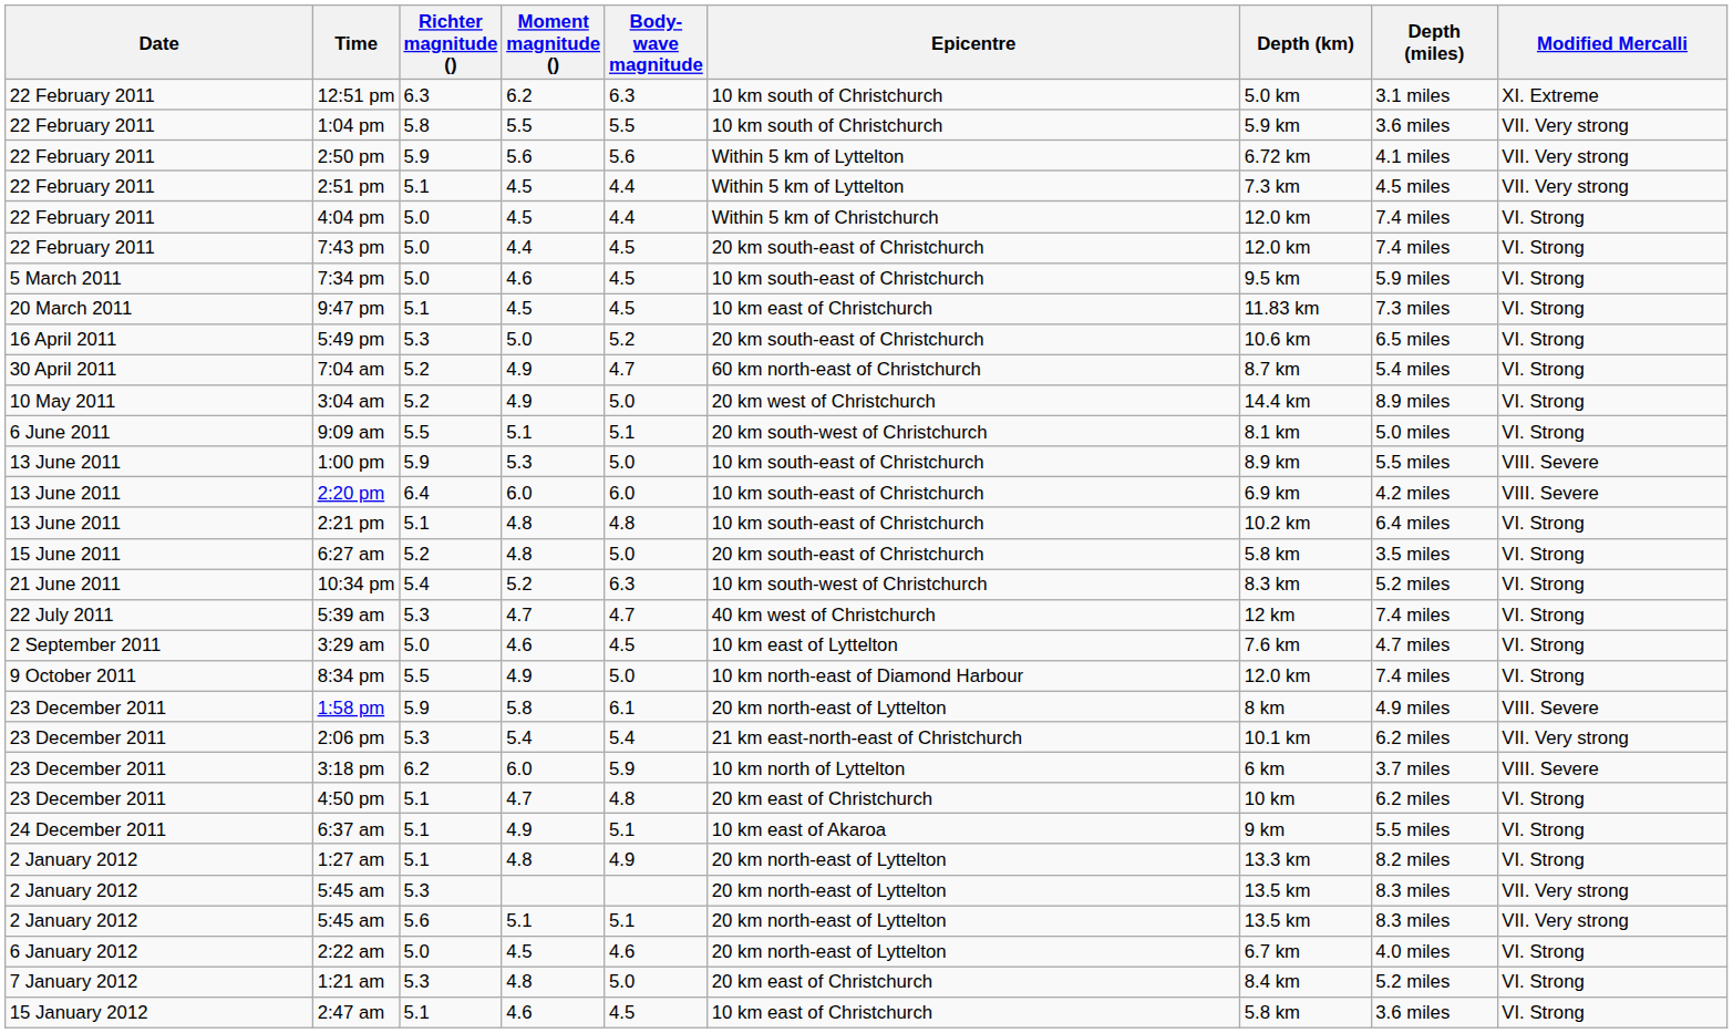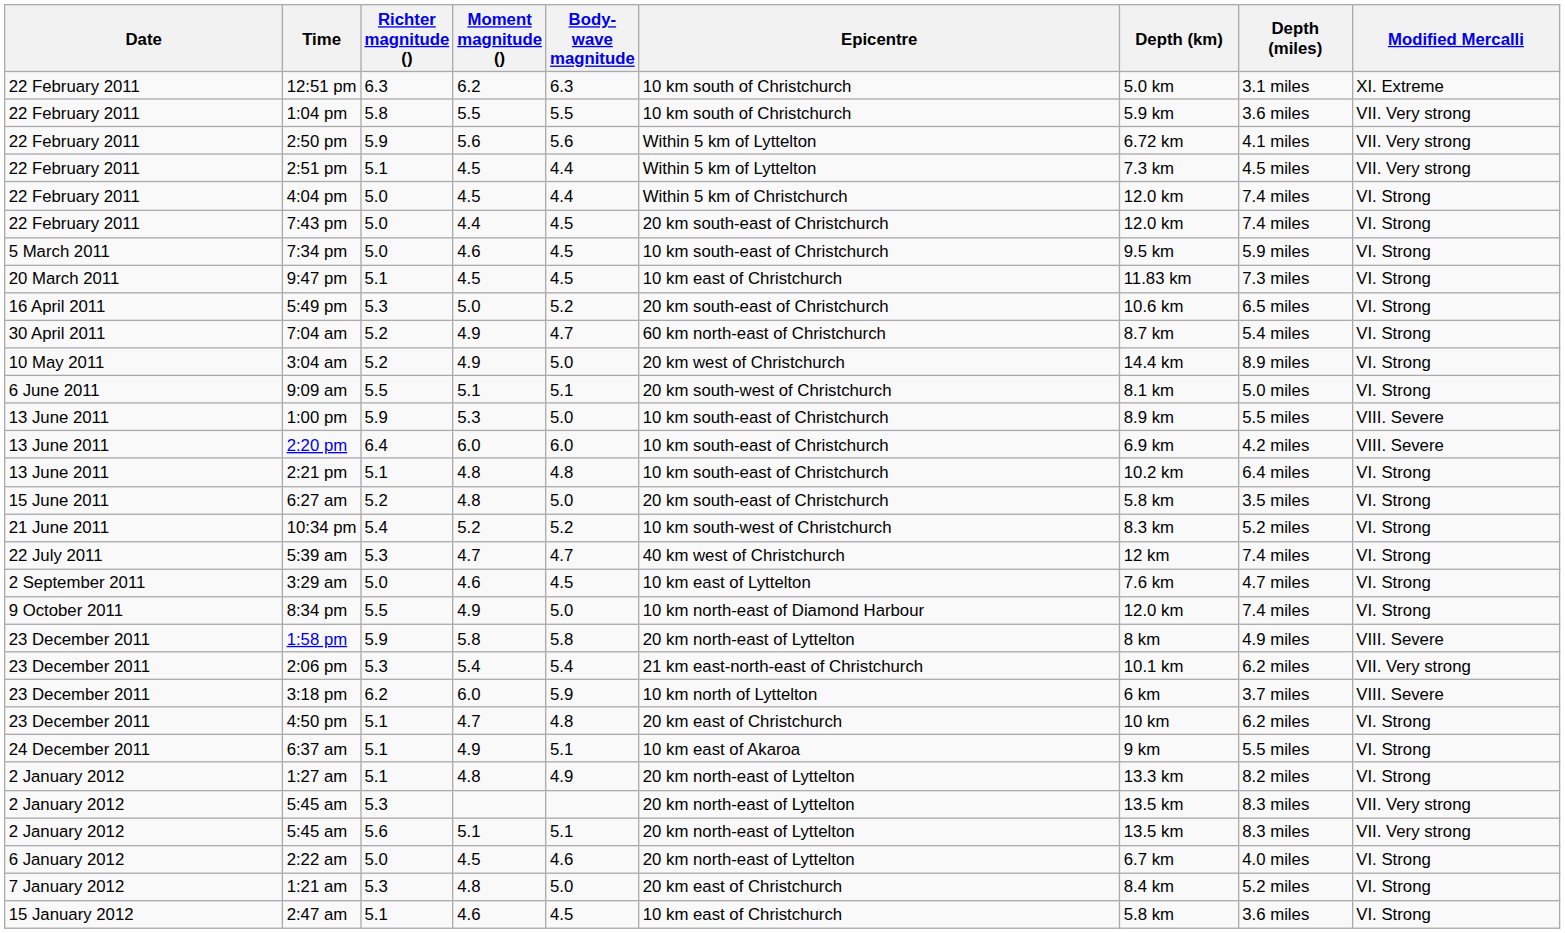10:34 pm | Body-wave magnitude: 6.3 -> 5.2
1:58 pm | Body-wave magnitude: 6.1 -> 5.8
